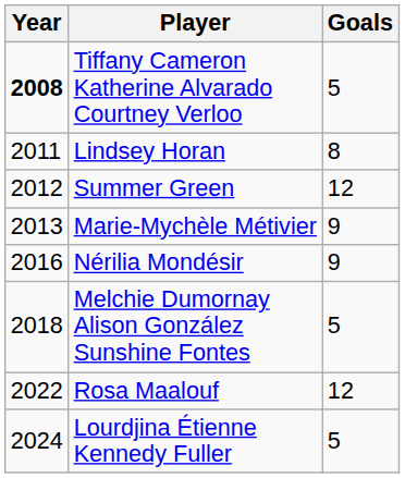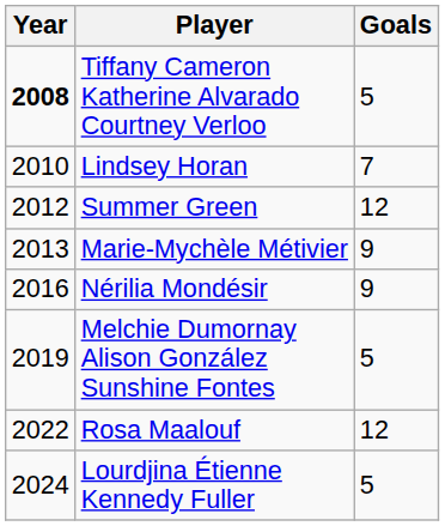Lindsey Horan | Year: 2011 -> 2010
Lindsey Horan | Goals: 8 -> 7
Melchie Dumornay Alison González Sunshine Fontes | Year: 2018 -> 2019
